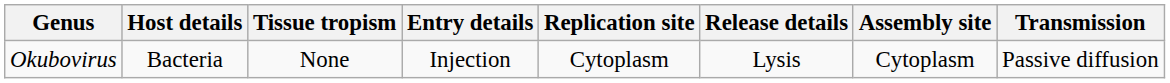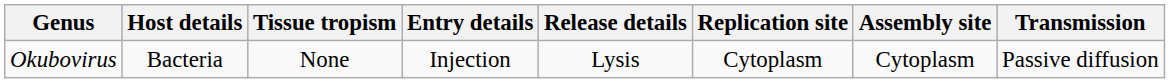columns swapped: Release details <-> Replication site
